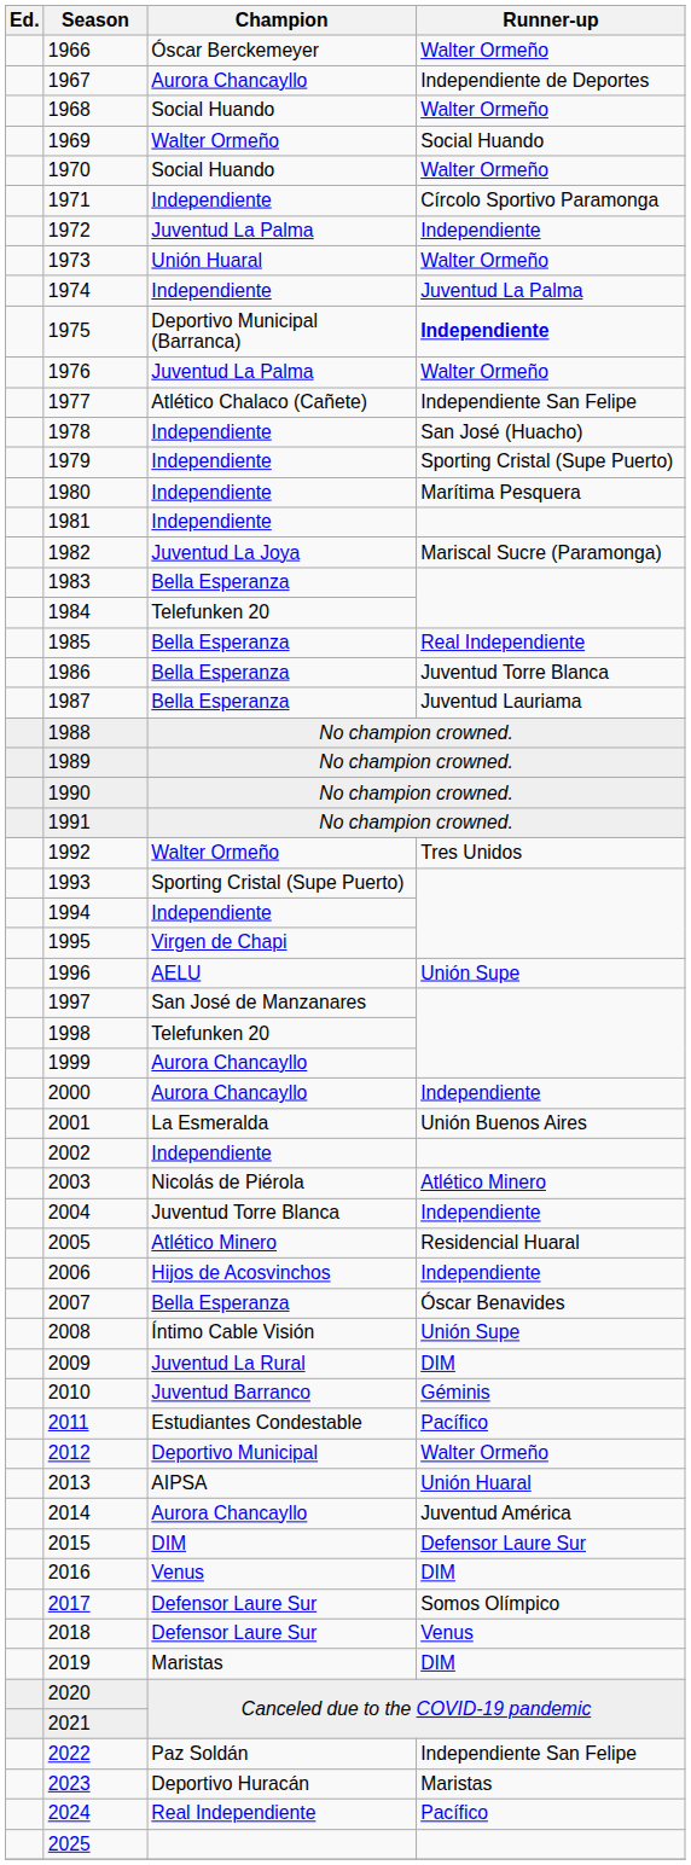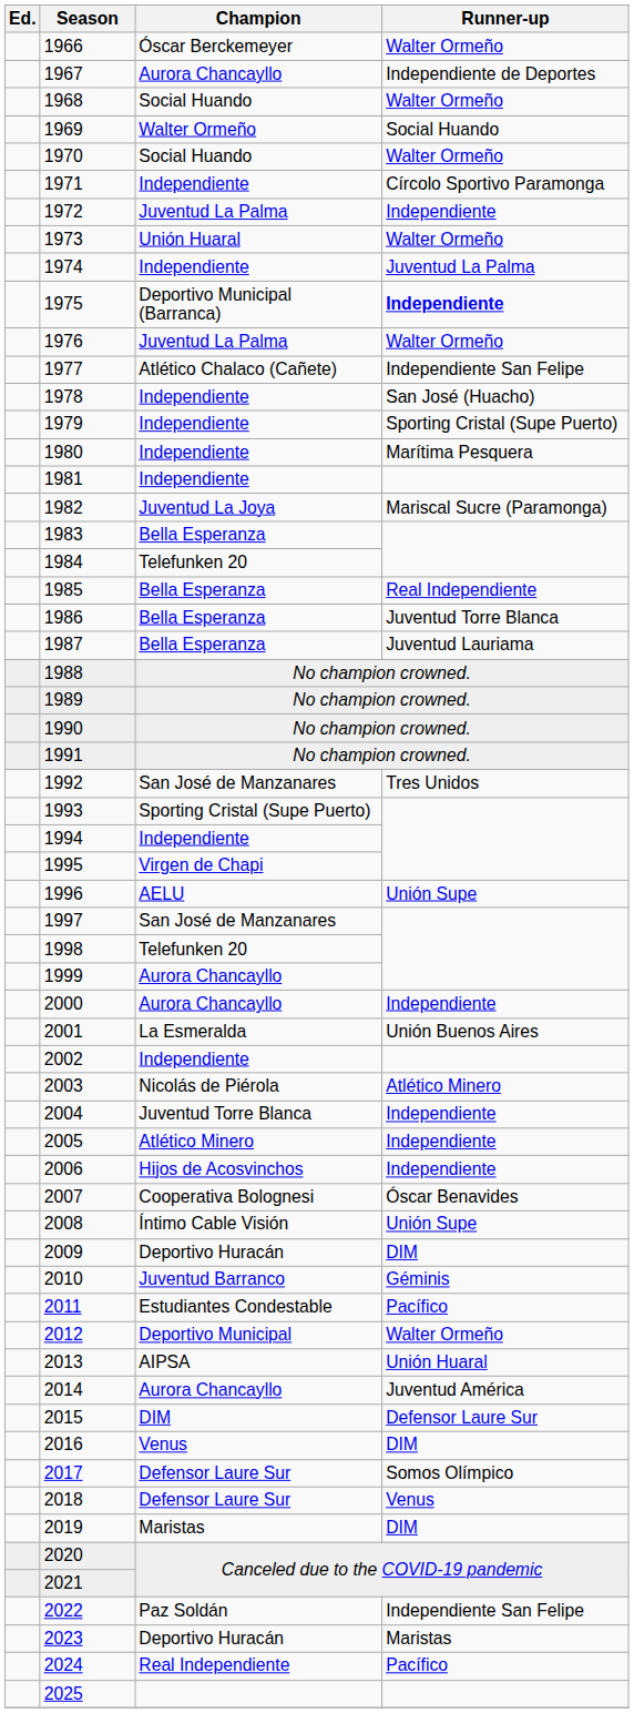1992 | Champion: Walter Ormeño -> San José de Manzanares
2005 | Runner-up: Residencial Huaral -> Independiente
2007 | Champion: Bella Esperanza -> Cooperativa Bolognesi
2009 | Champion: Juventud La Rural -> Deportivo Huracán
